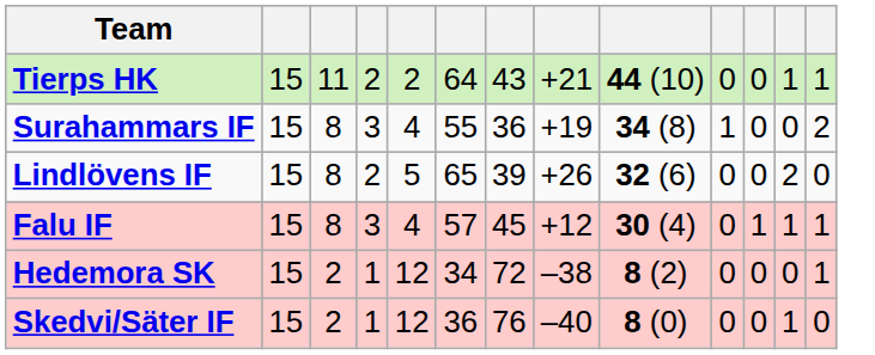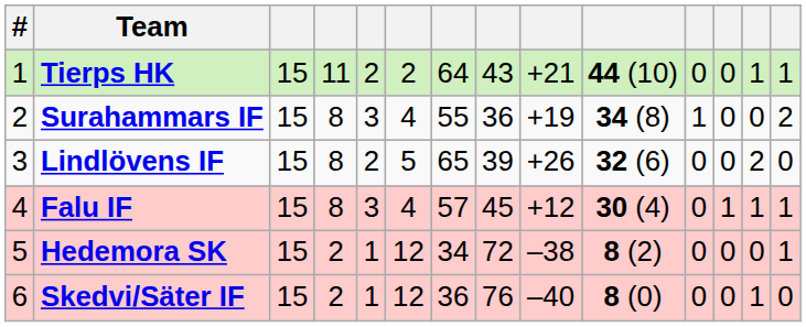+ column: # | 1 | 2 | 3 | 4 | 5 | 6
